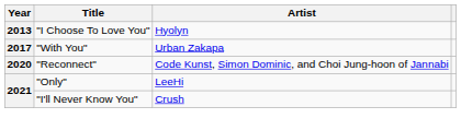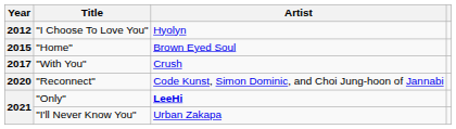"I Choose To Love You" | Year: 2013 -> 2012
+ row: 2015 | "Home" | Brown Eyed Soul
"With You" | Artist: Urban Zakapa -> Crush
"Only" | Artist: normal -> bold
"I'll Never Know You" | Artist: Crush -> Urban Zakapa
